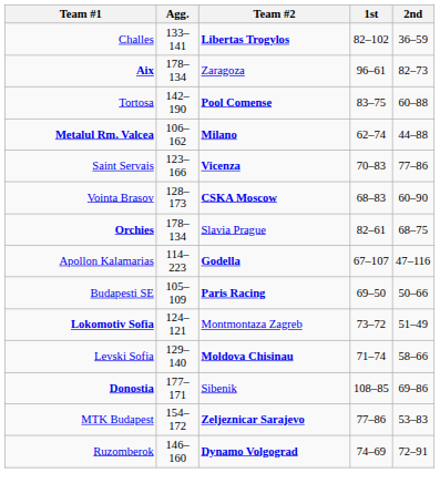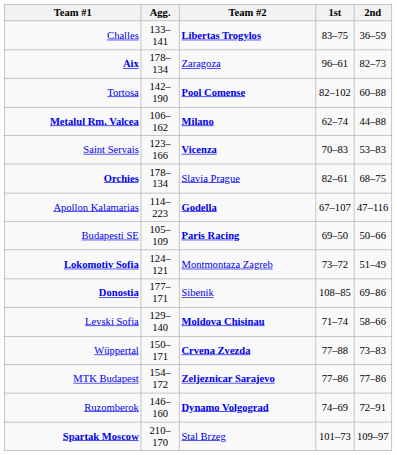Challes | 1st: 82–102 -> 83–75
Tortosa | 1st: 83–75 -> 82–102
Saint Servais | 2nd: 77–86 -> 53–83
- row: Vointa Brasov | 128–173 | CSKA Moscow | 68–83 | 60–90
rows swapped: Donostia <-> Levski Sofia
+ row: Wüppertal | 150–171 | Crvena Zvezda | 77–88 | 73–83
MTK Budapest | 2nd: 53–83 -> 77–86
+ row: Spartak Moscow | 210–170 | Stal Brzeg | 101–73 | 109–97
